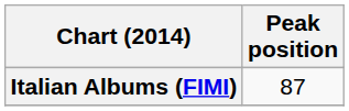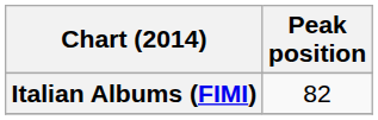Italian Albums (FIMI) | Peak position: 87 -> 82
